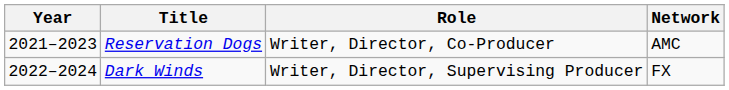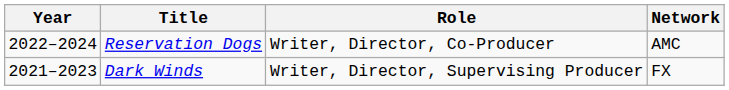Reservation Dogs | Year: 2021–2023 -> 2022–2024
Dark Winds | Year: 2022–2024 -> 2021–2023
